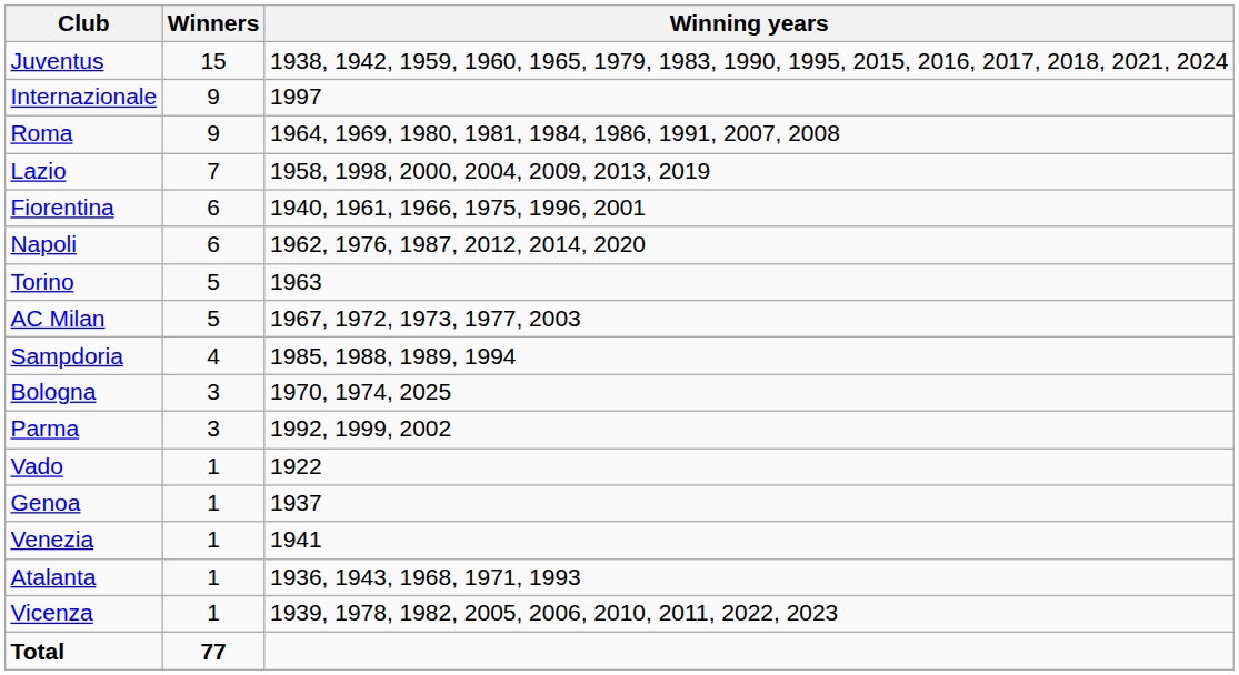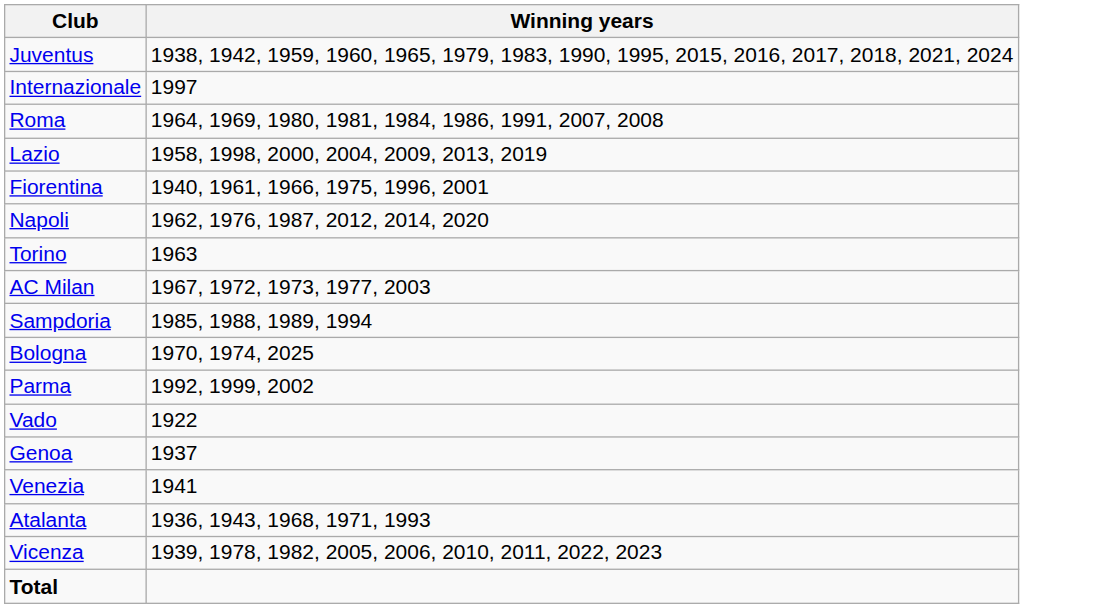- column: Winners | 15 | 9 | 9 | 7 | 6 | 6 | 5 | 5 | 4 | 3 | 3 | 1 | 1 | 1 | 1 | 1 | 77
